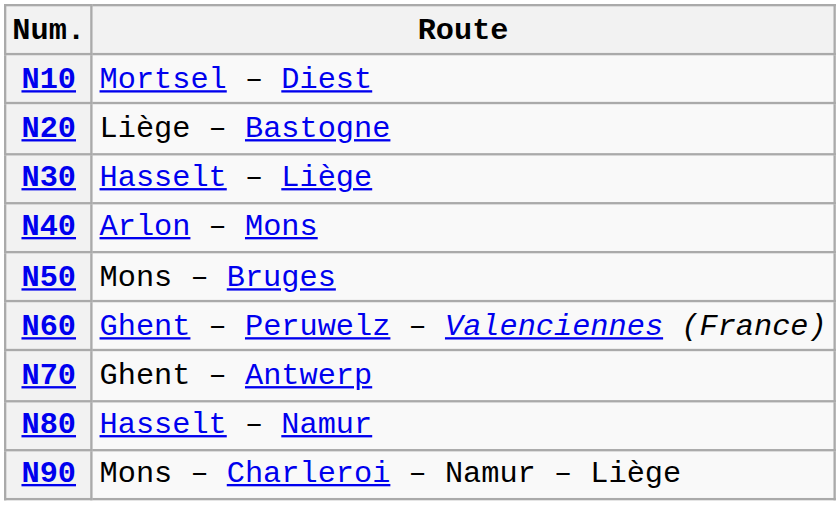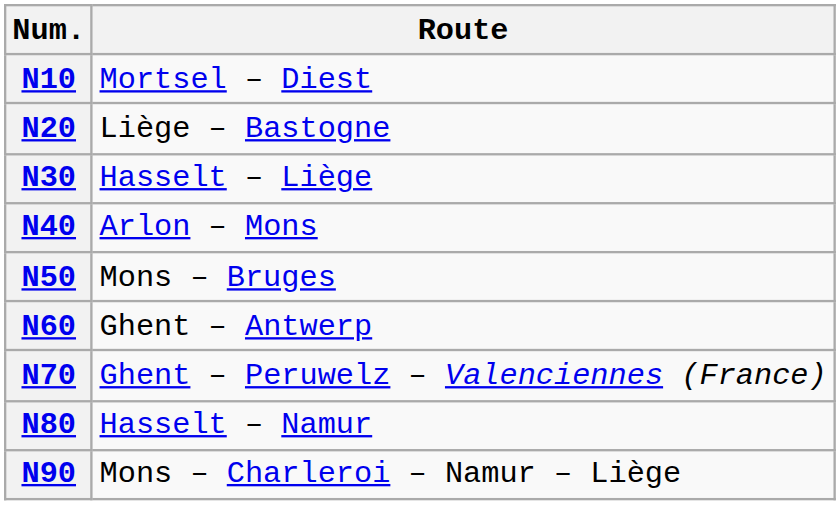N60 | Route: Ghent – Peruwelz – Valenciennes (France) -> Ghent – Antwerp
N70 | Route: Ghent – Antwerp -> Ghent – Peruwelz – Valenciennes (France)
